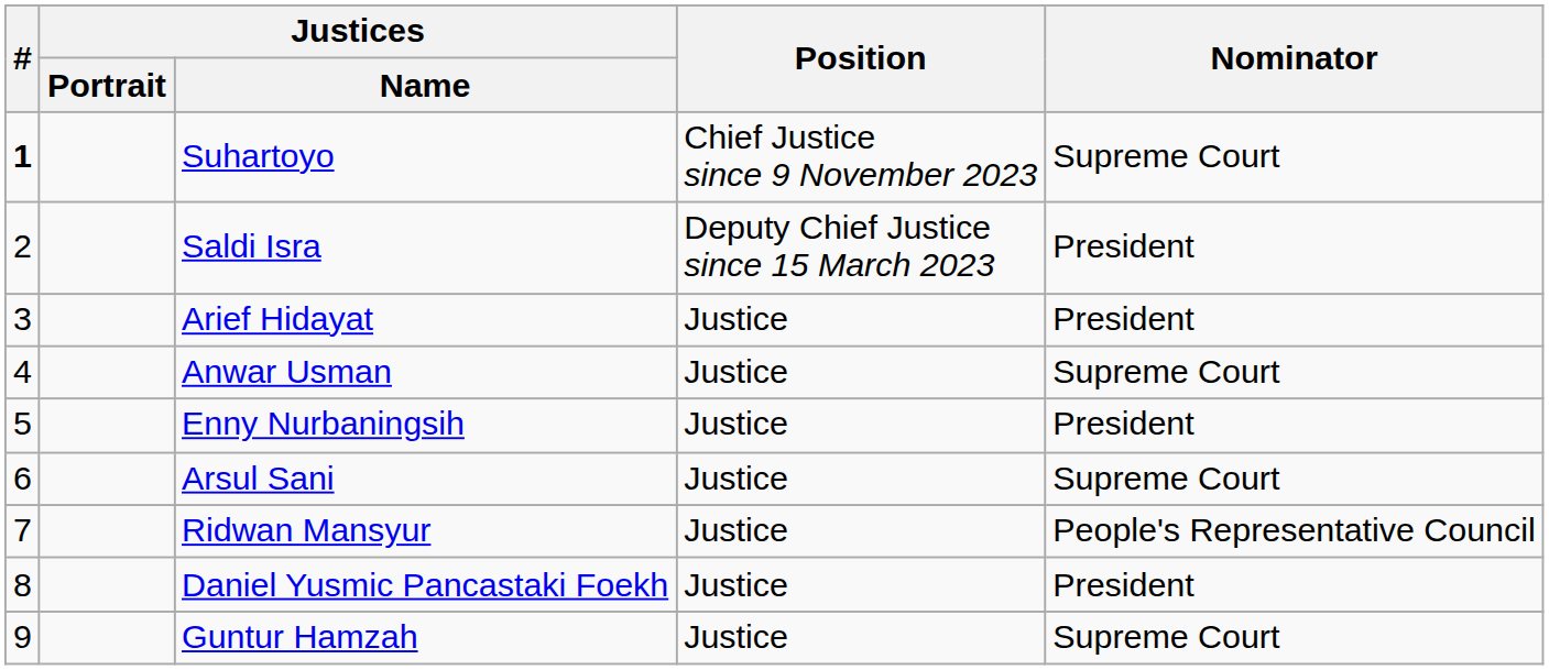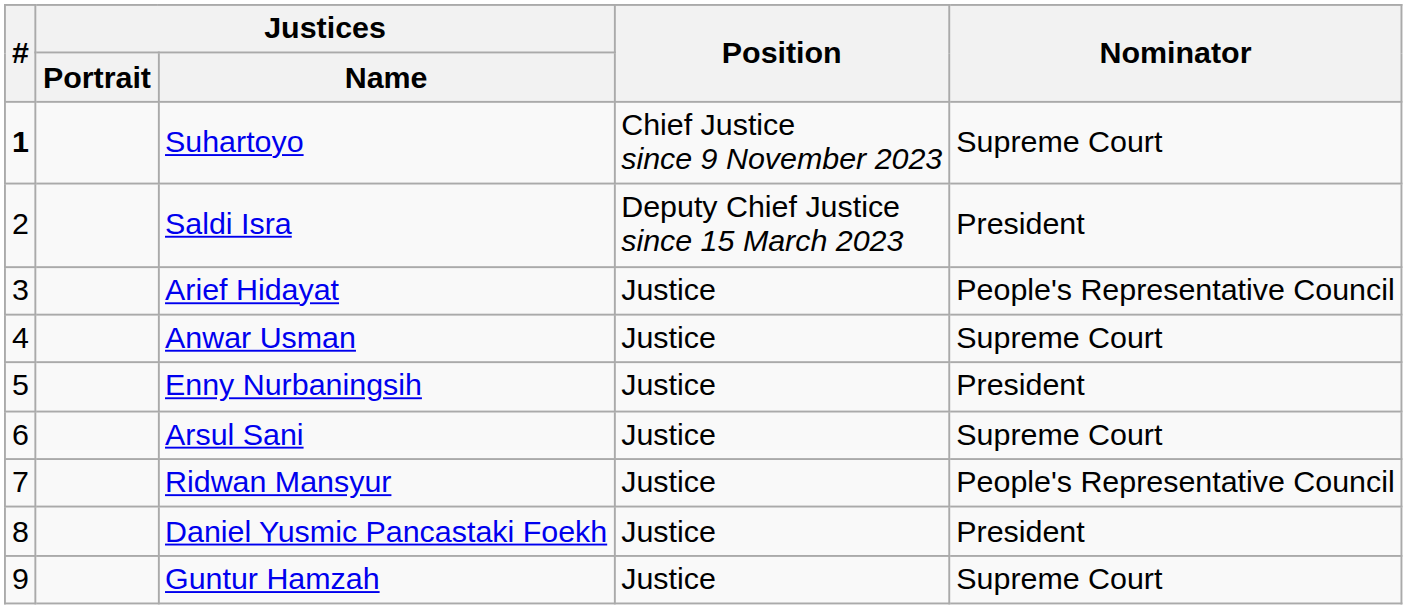Arief Hidayat | Nominator: President -> People's Representative Council
